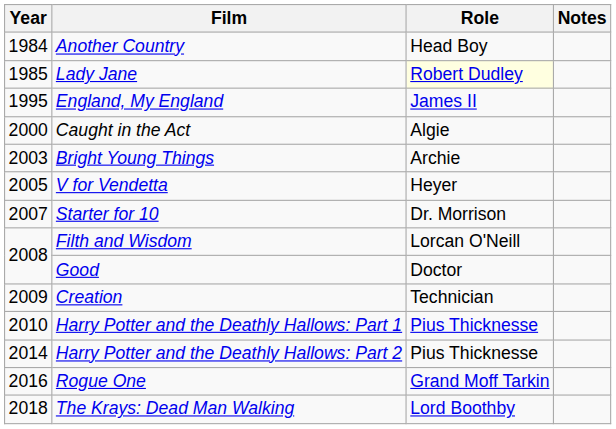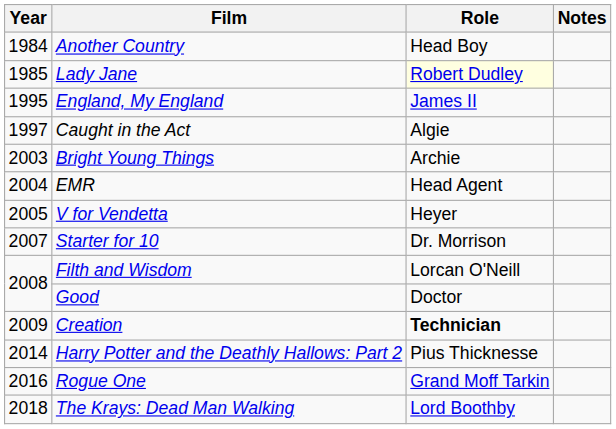Caught in the Act | Year: 2000 -> 1997
+ row: 2004 | EMR | Head Agent
Creation | Role: normal -> bold
- row: 2010 | Harry Potter and the Deathly Hallows: Part 1 | Pius Thicknesse
